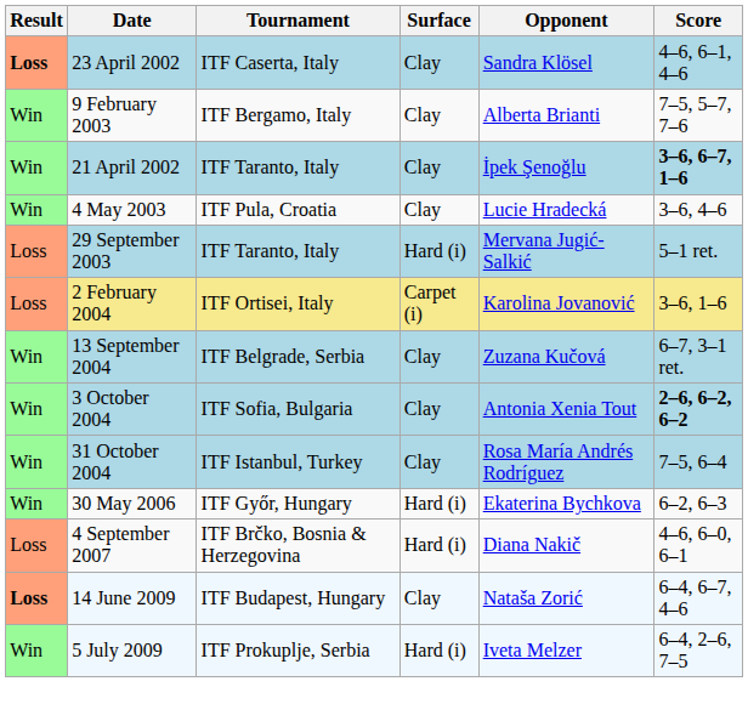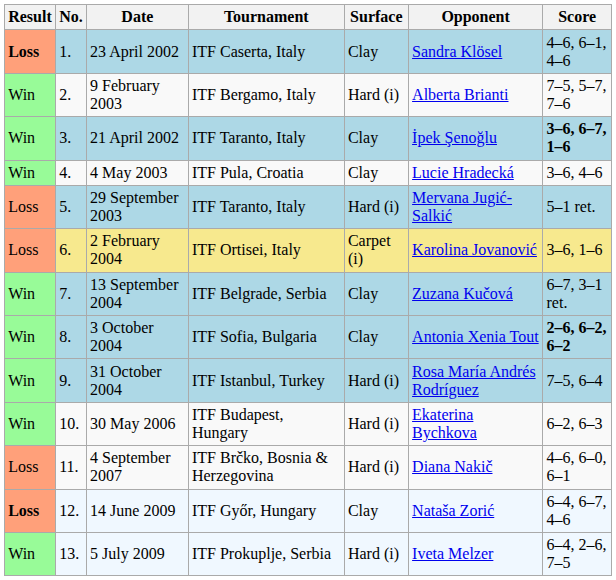+ column: No. | 1. | 2. | 3. | 4. | 5. | 6. | 7. | 8. | 9. | 10. | 11. | 12. | 13.
9 February 2003 | Surface: Clay -> Hard (i)
31 October 2004 | Surface: Clay -> Hard (i)
30 May 2006 | Tournament: ITF Győr, Hungary -> ITF Budapest, Hungary
14 June 2009 | Tournament: ITF Budapest, Hungary -> ITF Győr, Hungary
